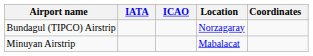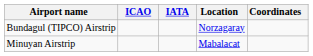columns swapped: IATA <-> ICAO
